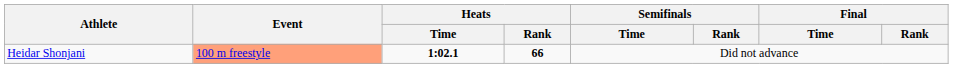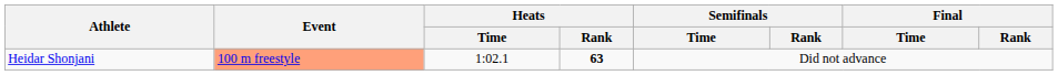Heidar Shonjani | Heats / Time: bold -> normal
Heidar Shonjani | Heats / Rank: 66 -> 63
